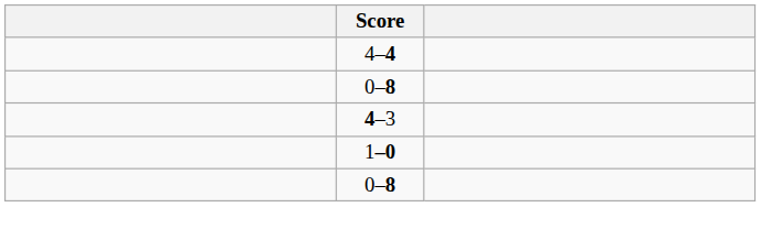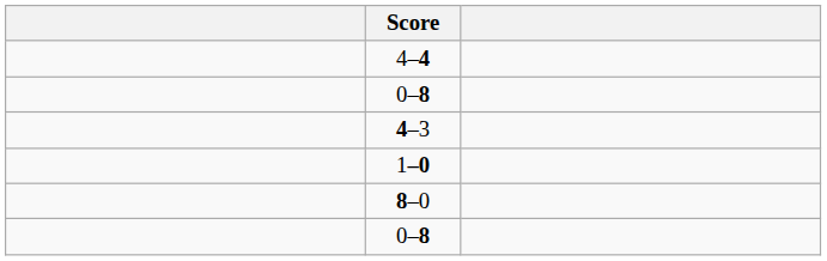+ row: 8–0
